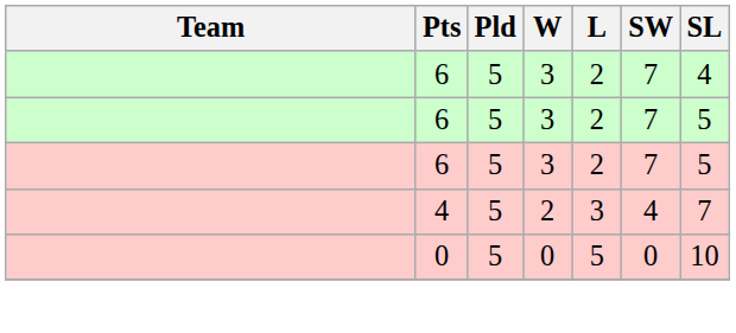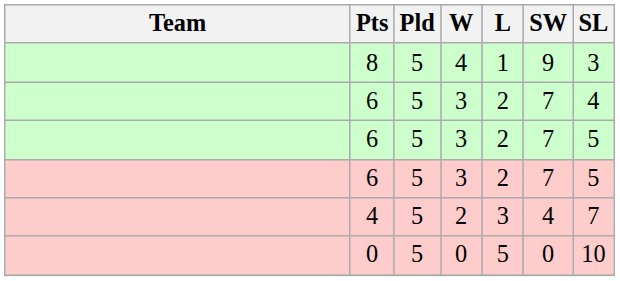+ row: 8 | 5 | 4 | 1 | 9 | 3
